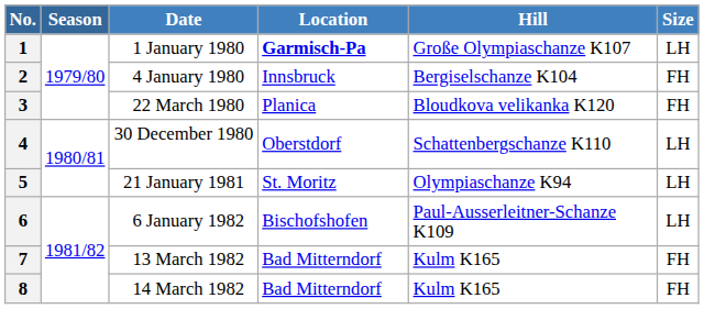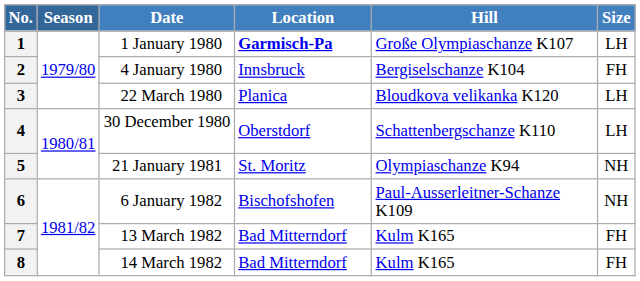3 | Size: FH -> LH
5 | Size: LH -> NH
6 | Size: LH -> NH
